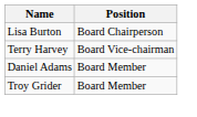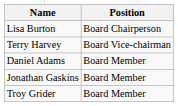+ row: Jonathan Gaskins | Board Member
